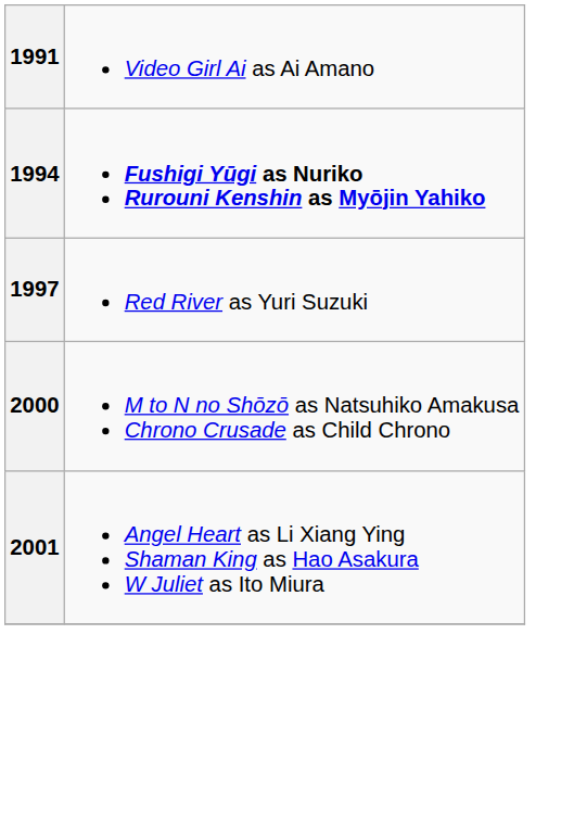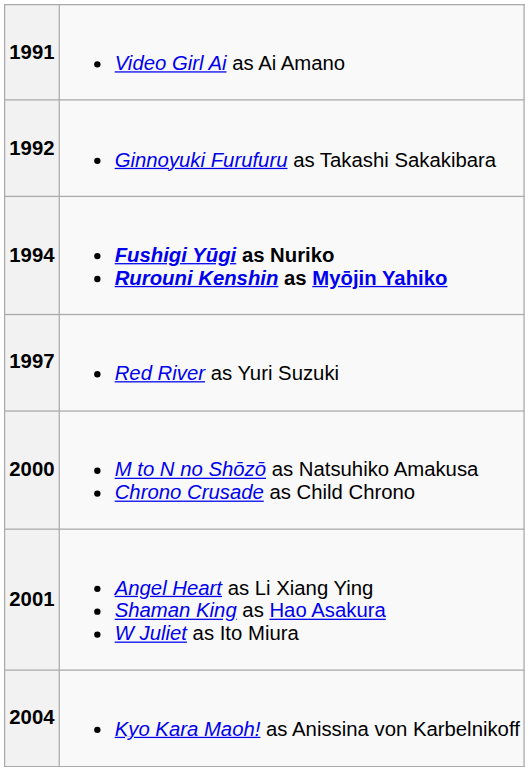+ row: 1992 | Ginnoyuki Furufuru as Takashi Sakakibara
+ row: 2004 | Kyo Kara Maoh! as Anissina von Karbelnikoff
